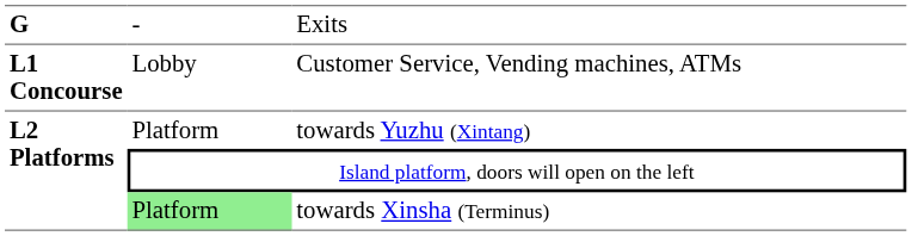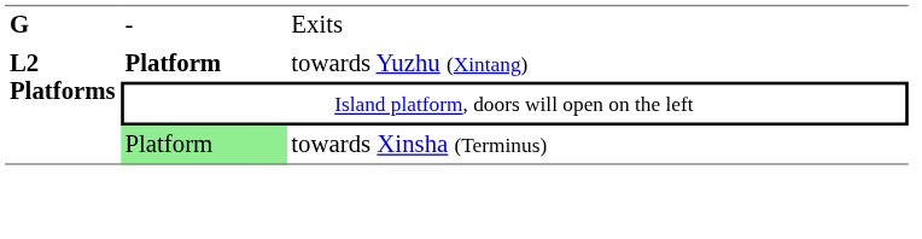- row: L1 Concourse | Lobby | Customer Service, Vending machines, ATMs
towards Yuzhu (Xintang) | column 2: normal -> bold
